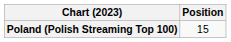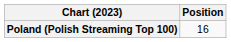Poland (Polish Streaming Top 100) | Position: 15 -> 16
